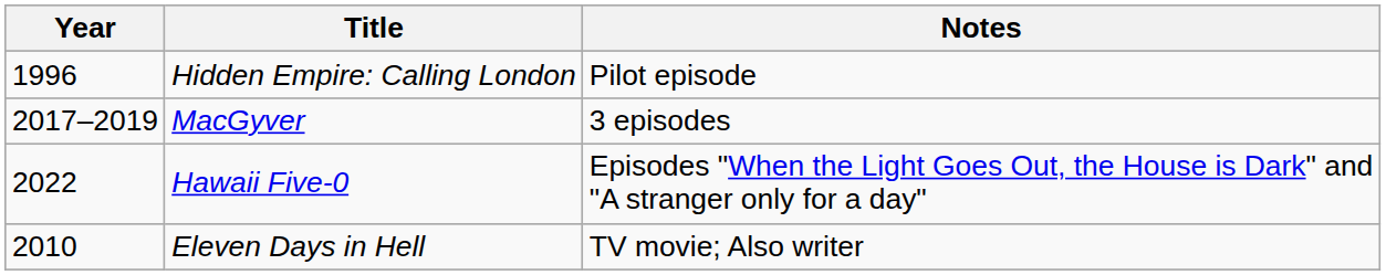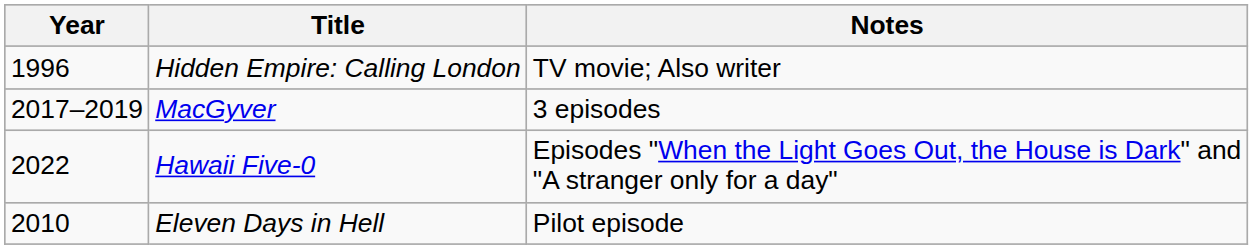Hidden Empire: Calling London | Notes: Pilot episode -> TV movie; Also writer
Eleven Days in Hell | Notes: TV movie; Also writer -> Pilot episode
